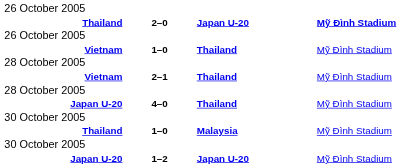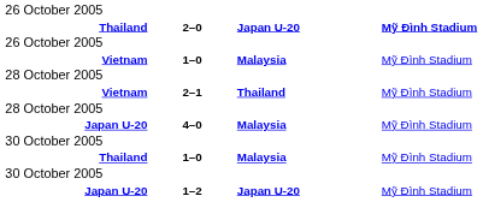Vietnam / 1–0 | column 3: Thailand -> Malaysia
Japan U-20 / 4–0 | column 3: Thailand -> Malaysia
